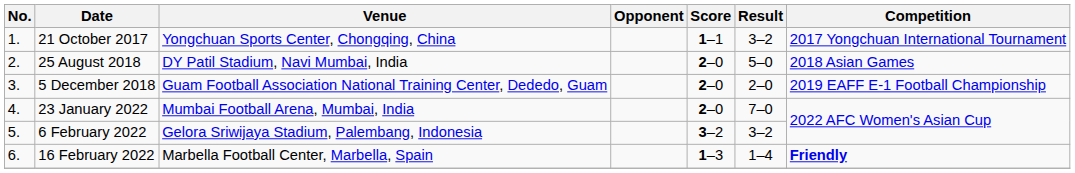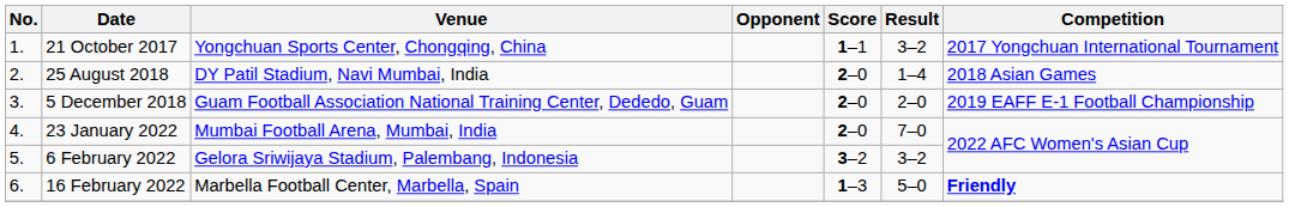25 August 2018 | Result: 5–0 -> 1–4
16 February 2022 | Result: 1–4 -> 5–0
